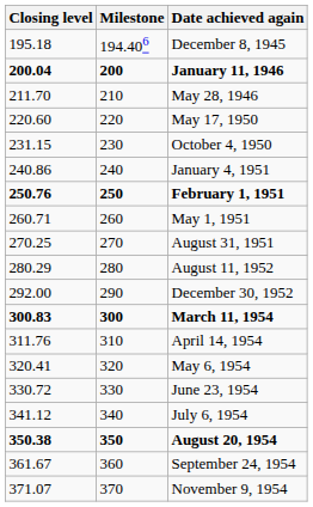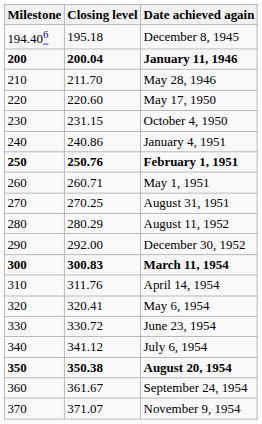columns swapped: Milestone <-> Closing level
